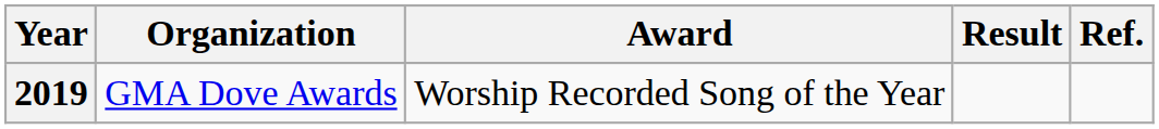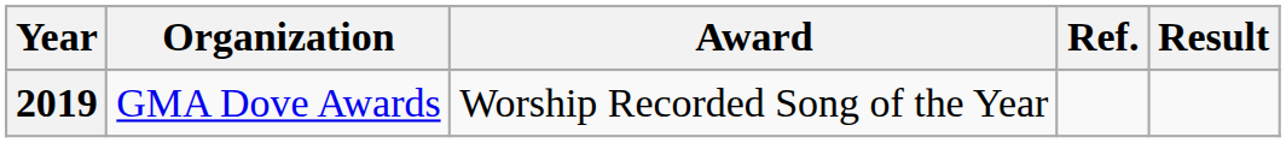columns swapped: Result <-> Ref.
